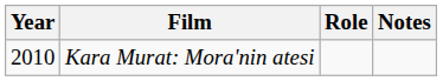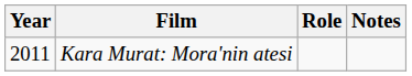Kara Murat: Mora'nin atesi | Year: 2010 -> 2011
